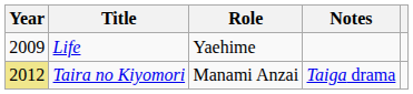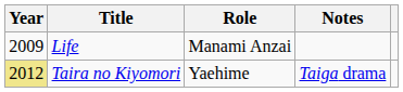Life | Role: Yaehime -> Manami Anzai
Taira no Kiyomori | Role: Manami Anzai -> Yaehime
